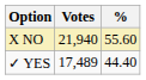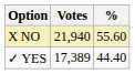✓ YES | Votes: 17,489 -> 17,389
